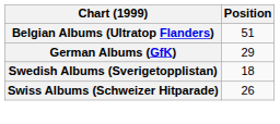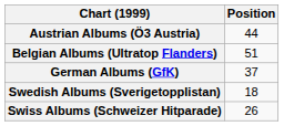+ row: Austrian Albums (Ö3 Austria) | 44
German Albums (GfK) | Position: 29 -> 37
